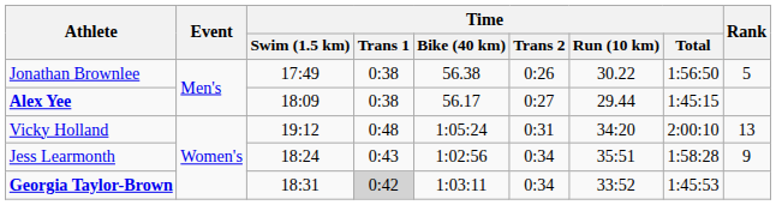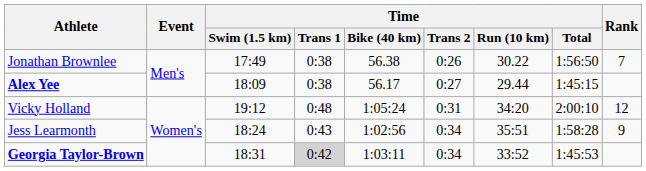Jonathan Brownlee | Rank: 5 -> 7
Vicky Holland | Rank: 13 -> 12
